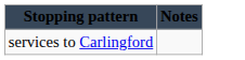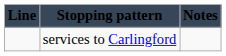+ column: Line
